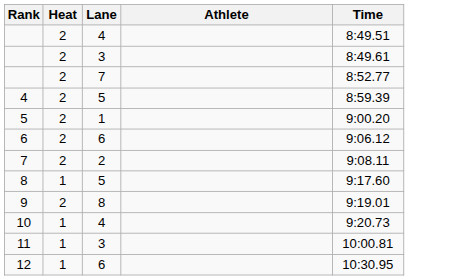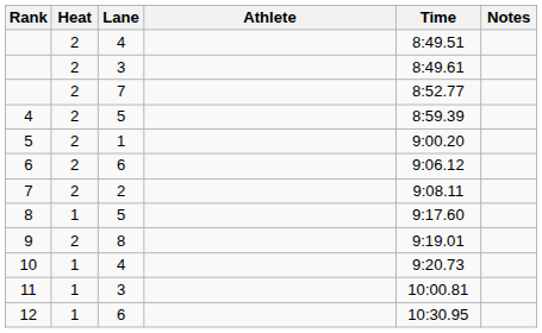+ column: Notes
